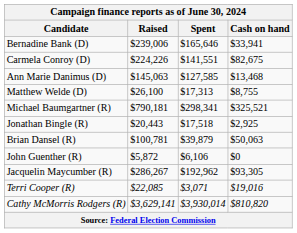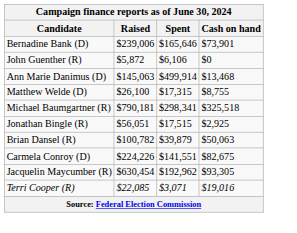Bernadine Bank (D) | Cash on hand: $33,941 -> $73,901
rows swapped: Carmela Conroy (D) <-> John Guenther (R)
Ann Marie Danimus (D) | Spent: $127,585 -> $499,914
Matthew Welde (D) | Spent: $17,313 -> $17,315
Michael Baumgartner (R) | Cash on hand: $325,521 -> $325,518
Jonathan Bingle (R) | Raised: $20,443 -> $56,051
Jonathan Bingle (R) | Spent: $17,518 -> $17,515
Brian Dansel (R) | Raised: $100,781 -> $100,782
Jacquelin Maycumber (R) | Raised: $286,267 -> $630,454
- row: Cathy McMorris Rodgers (R) | $3,629,141 | $3,930,014 | $810,820
